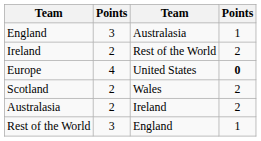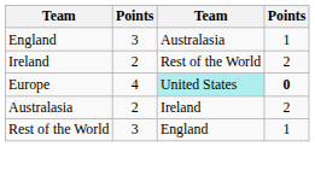Europe | column 3: no background -> paleturquoise background
- row: Scotland | 2 | Wales | 2
